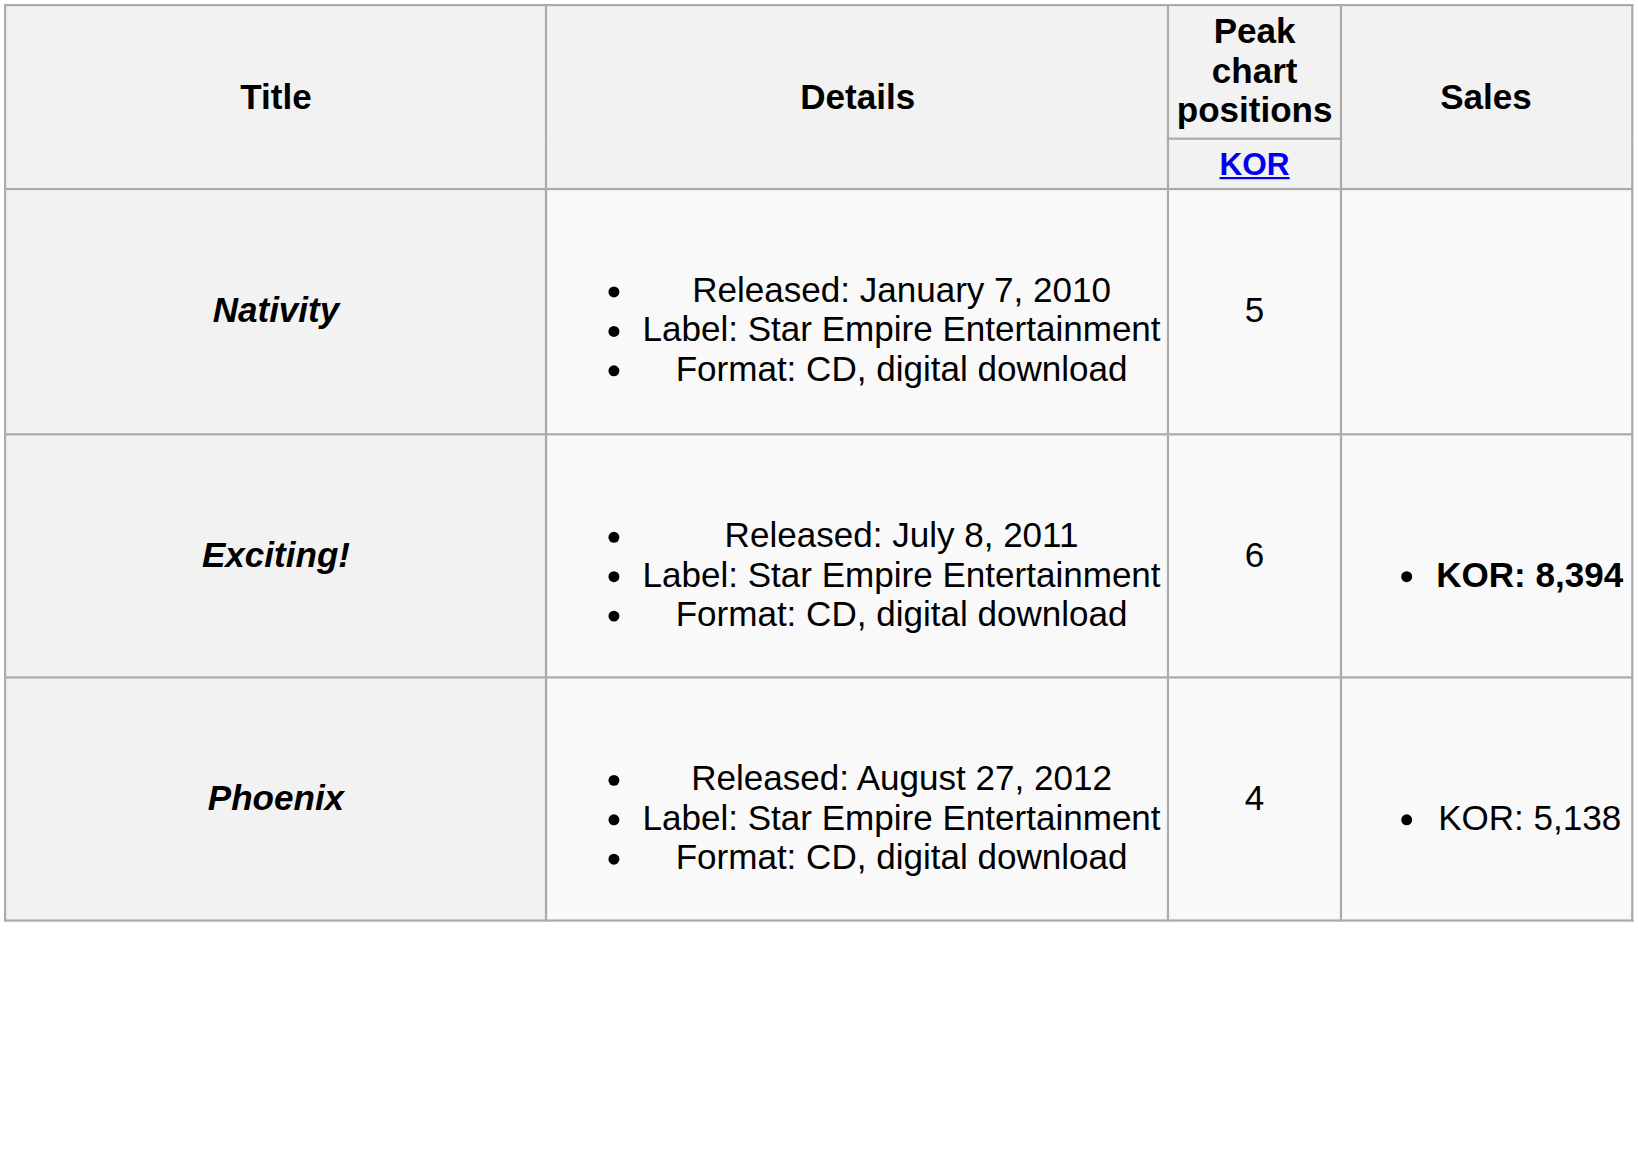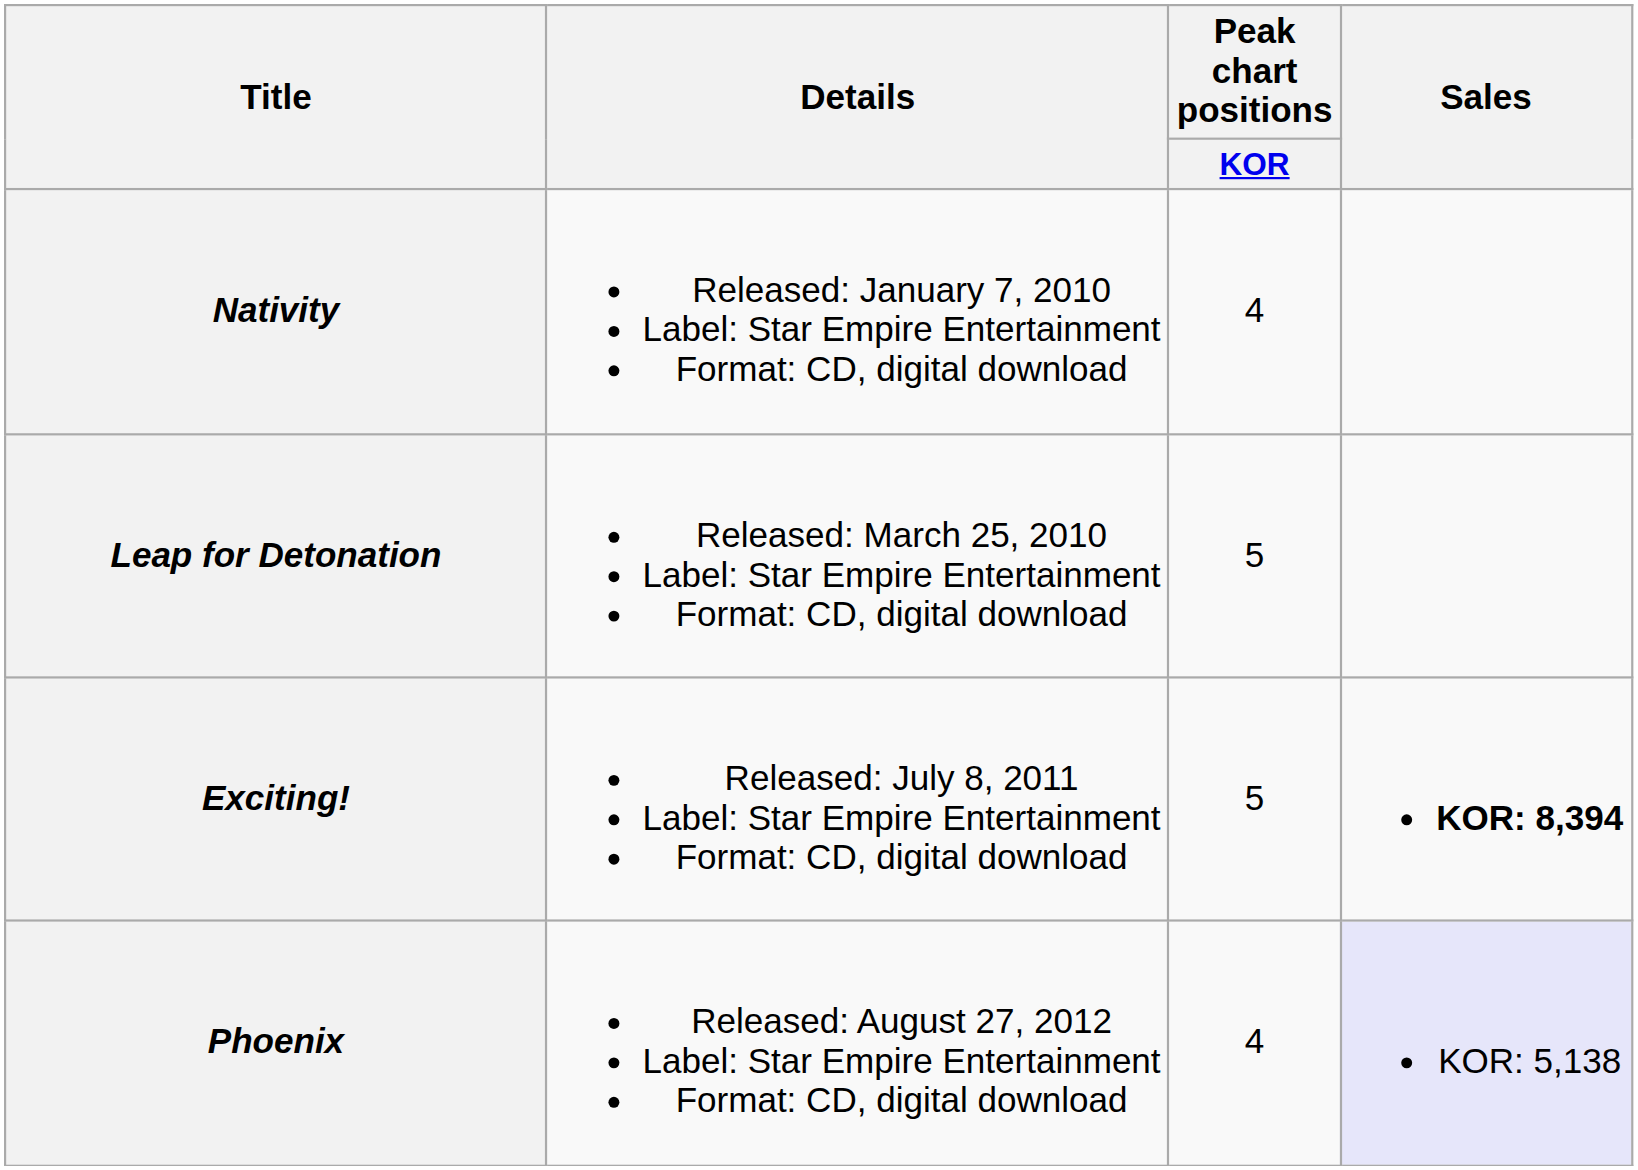Nativity | Peak chart positions / KOR: 5 -> 4
+ row: Leap for Detonation | Released: March 25, 2010 Label: Star Empire Entertainment Format: CD, digital download | 5
Exciting! | Peak chart positions / KOR: 6 -> 5
Phoenix | Sales: no background -> lavender background
